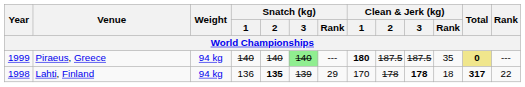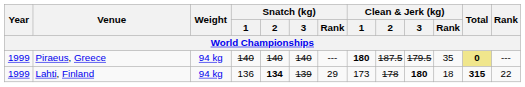Piraeus, Greece | Snatch (kg) / 3: lightgreen background -> no background
Piraeus, Greece | Clean & Jerk (kg) / 3: 187.5 -> 179.5
Lahti, Finland | Year: 1998 -> 1999
Lahti, Finland | Snatch (kg) / 2: 135 -> 134
Lahti, Finland | Clean & Jerk (kg) / 1: 170 -> 173
Lahti, Finland | Clean & Jerk (kg) / 3: 178 -> 180
Lahti, Finland | Total: 317 -> 315
